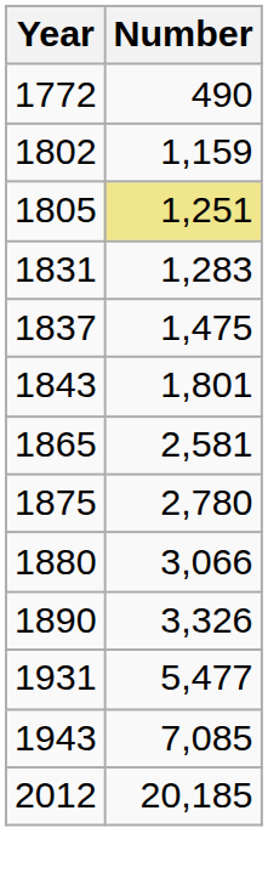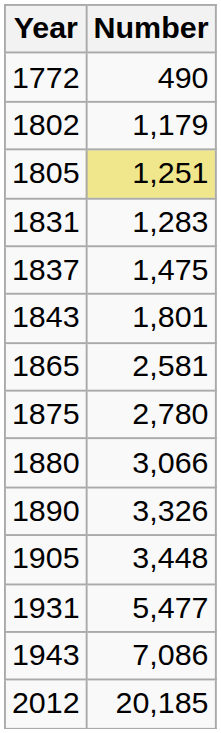1802 | Number: 1,159 -> 1,179
+ row: 1905 | 3,448
1943 | Number: 7,085 -> 7,086
